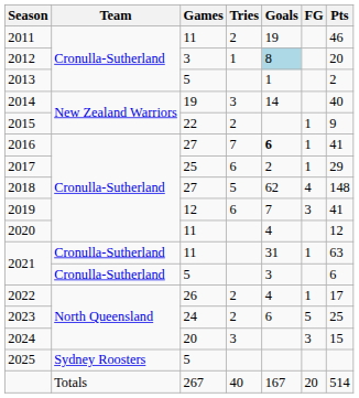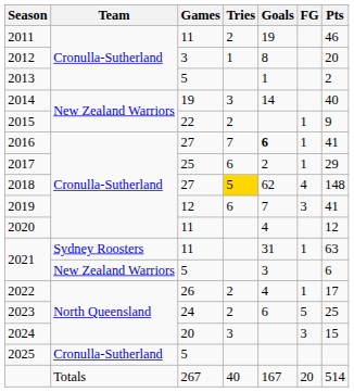2012 | Goals: lightblue background -> no background
2018 | Tries: no background -> gold background
2021 / 11 | Team: Cronulla-Sutherland -> Sydney Roosters
2021 / 5 | Team: Cronulla-Sutherland -> New Zealand Warriors
2025 | Team: Sydney Roosters -> Cronulla-Sutherland
